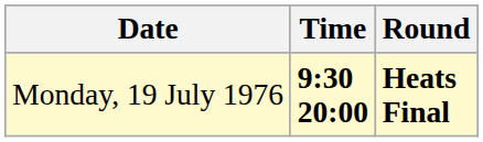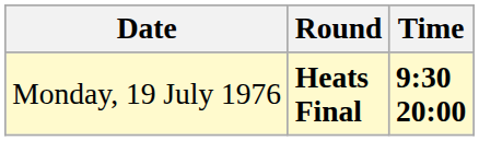columns swapped: Time <-> Round
